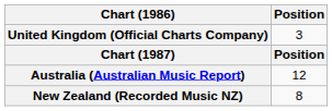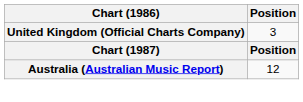- row: New Zealand (Recorded Music NZ) | 8
